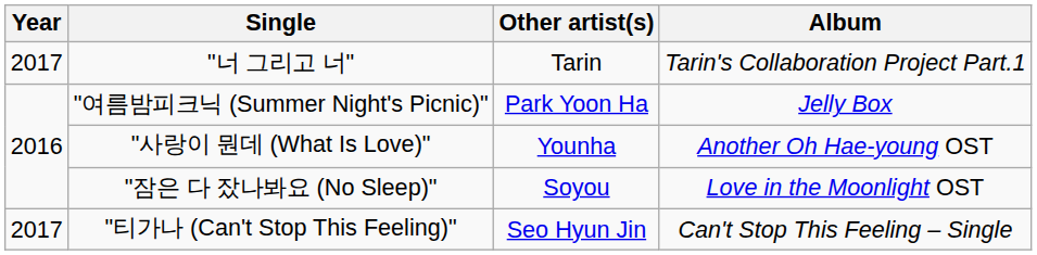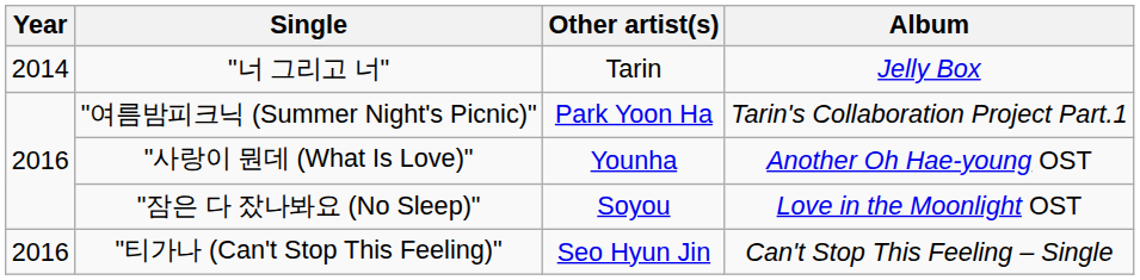"너 그리고 너" | Year: 2017 -> 2014
"너 그리고 너" | Album: Tarin's Collaboration Project Part.1 -> Jelly Box
"여름밤피크닉 (Summer Night's Picnic)" | Album: Jelly Box -> Tarin's Collaboration Project Part.1
"티가나 (Can't Stop This Feeling)" | Year: 2017 -> 2016
